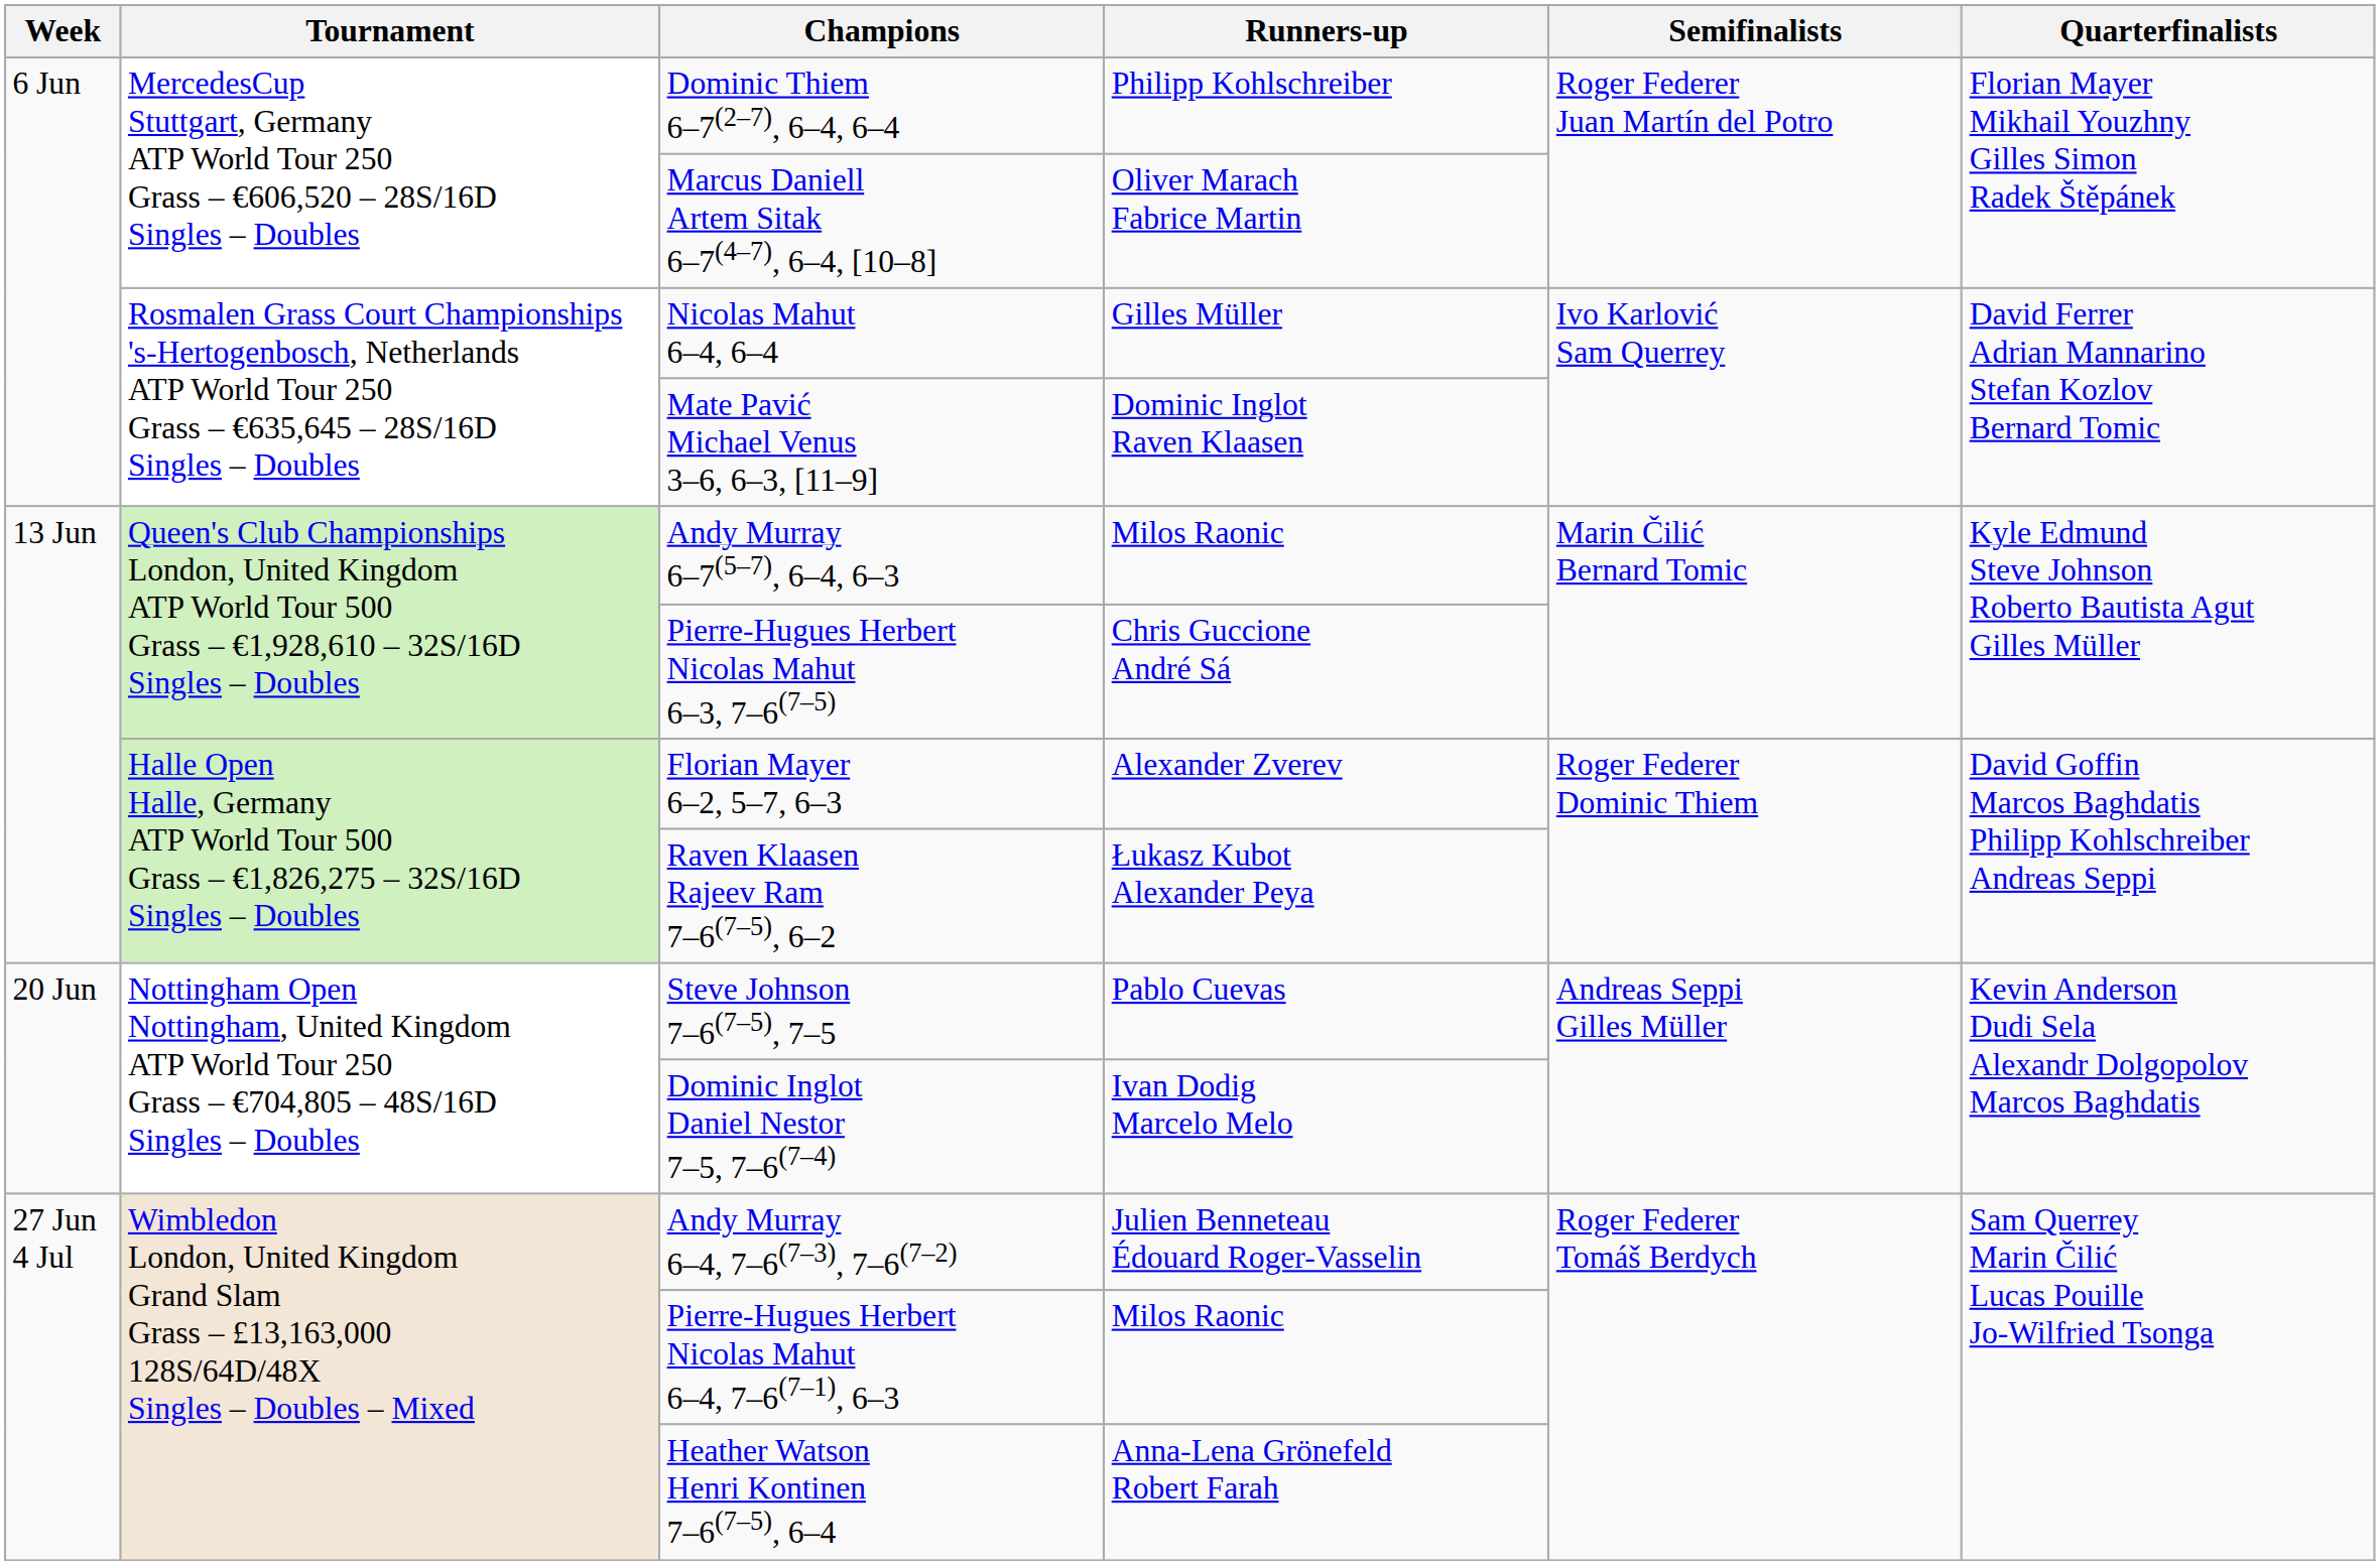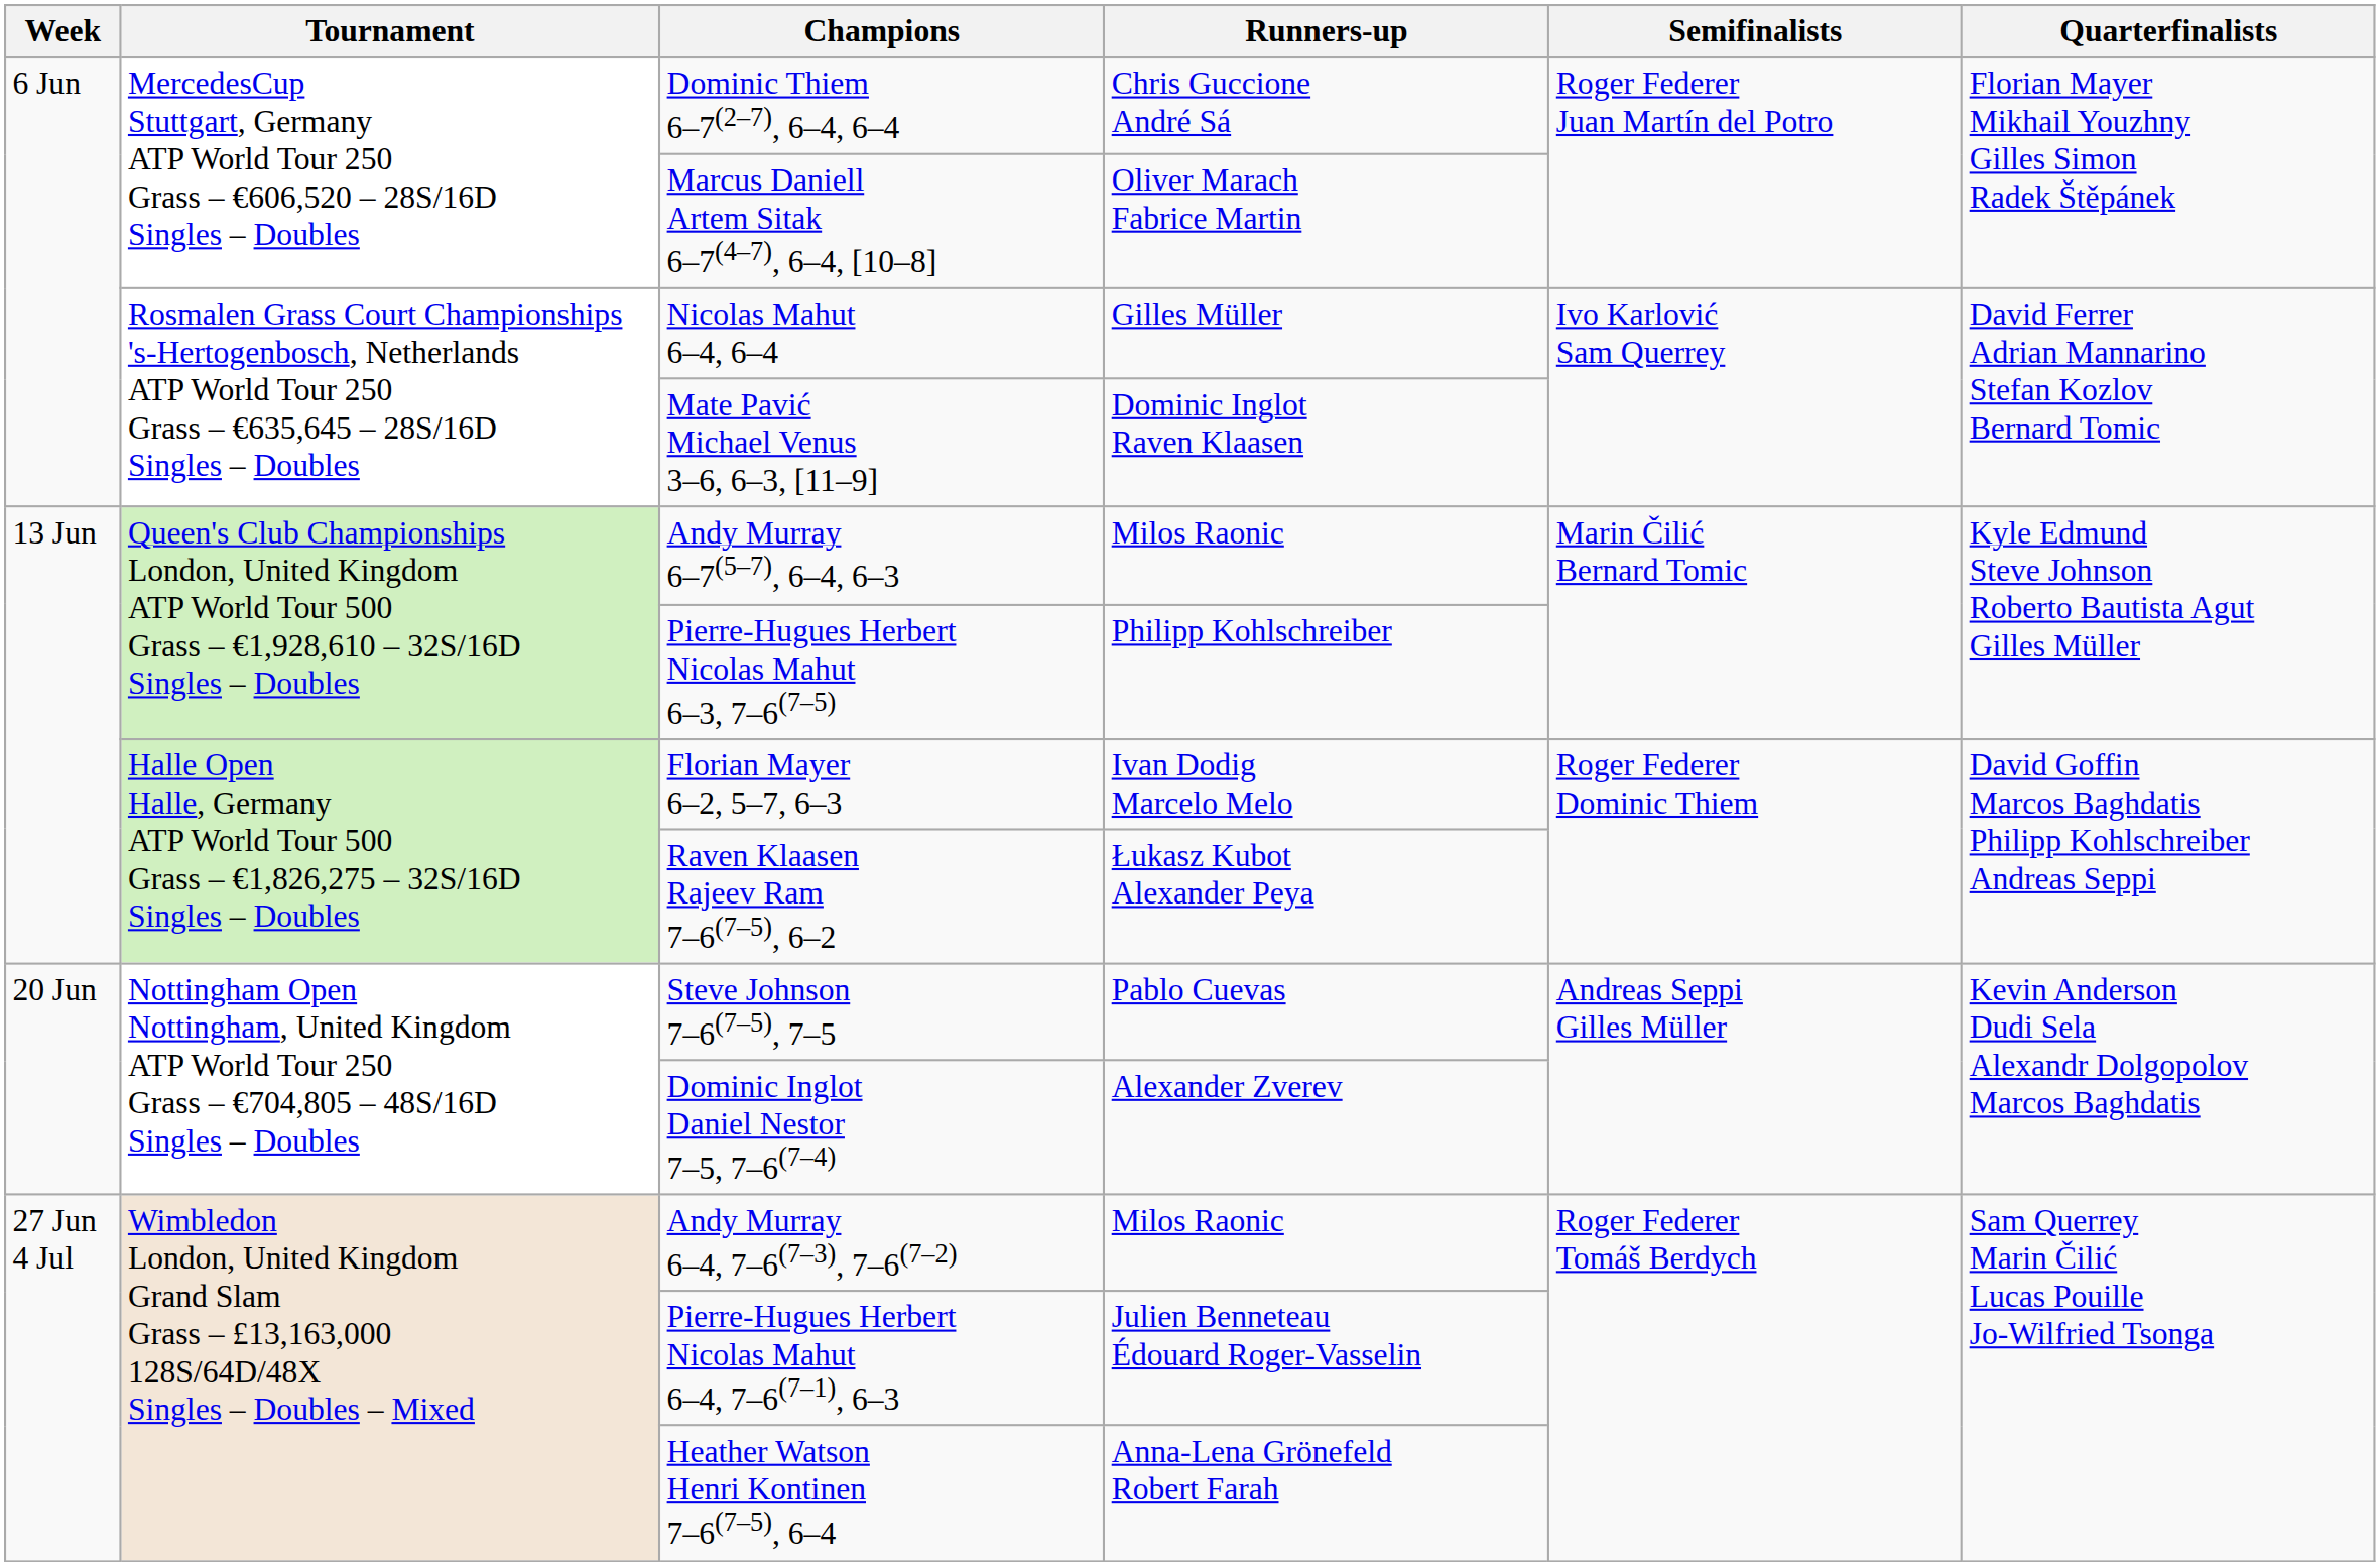Dominic Thiem 6–7(2–7), 6–4, 6–4 | Runners-up: Philipp Kohlschreiber -> Chris Guccione André Sá
Pierre-Hugues Herbert Nicolas Mahut 6–3, 7–6(7–5) | Runners-up: Chris Guccione André Sá -> Philipp Kohlschreiber
Florian Mayer 6–2, 5–7, 6–3 | Runners-up: Alexander Zverev -> Ivan Dodig Marcelo Melo
Dominic Inglot Daniel Nestor 7–5, 7–6(7–4) | Runners-up: Ivan Dodig Marcelo Melo -> Alexander Zverev
Andy Murray 6–4, 7–6(7–3), 7–6(7–2) | Runners-up: Julien Benneteau Édouard Roger-Vasselin -> Milos Raonic
Pierre-Hugues Herbert Nicolas Mahut 6–4, 7–6(7–1), 6–3 | Runners-up: Milos Raonic -> Julien Benneteau Édouard Roger-Vasselin
